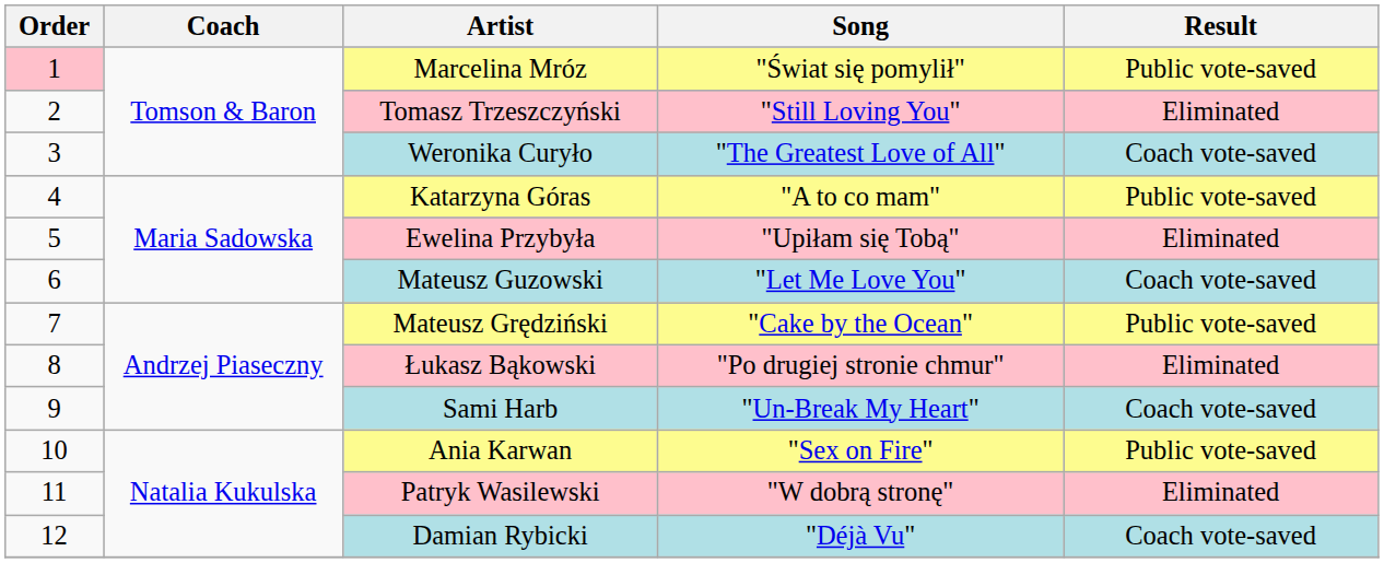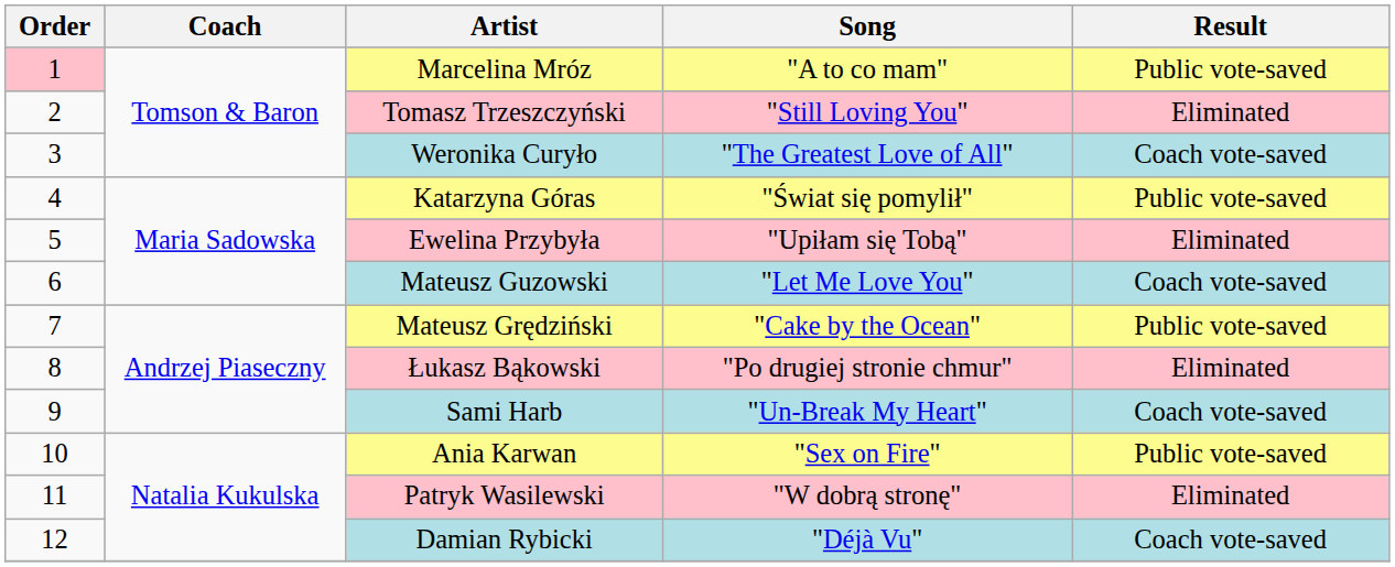Marcelina Mróz | Song: "Świat się pomylił" -> "A to co mam"
Katarzyna Góras | Song: "A to co mam" -> "Świat się pomylił"
